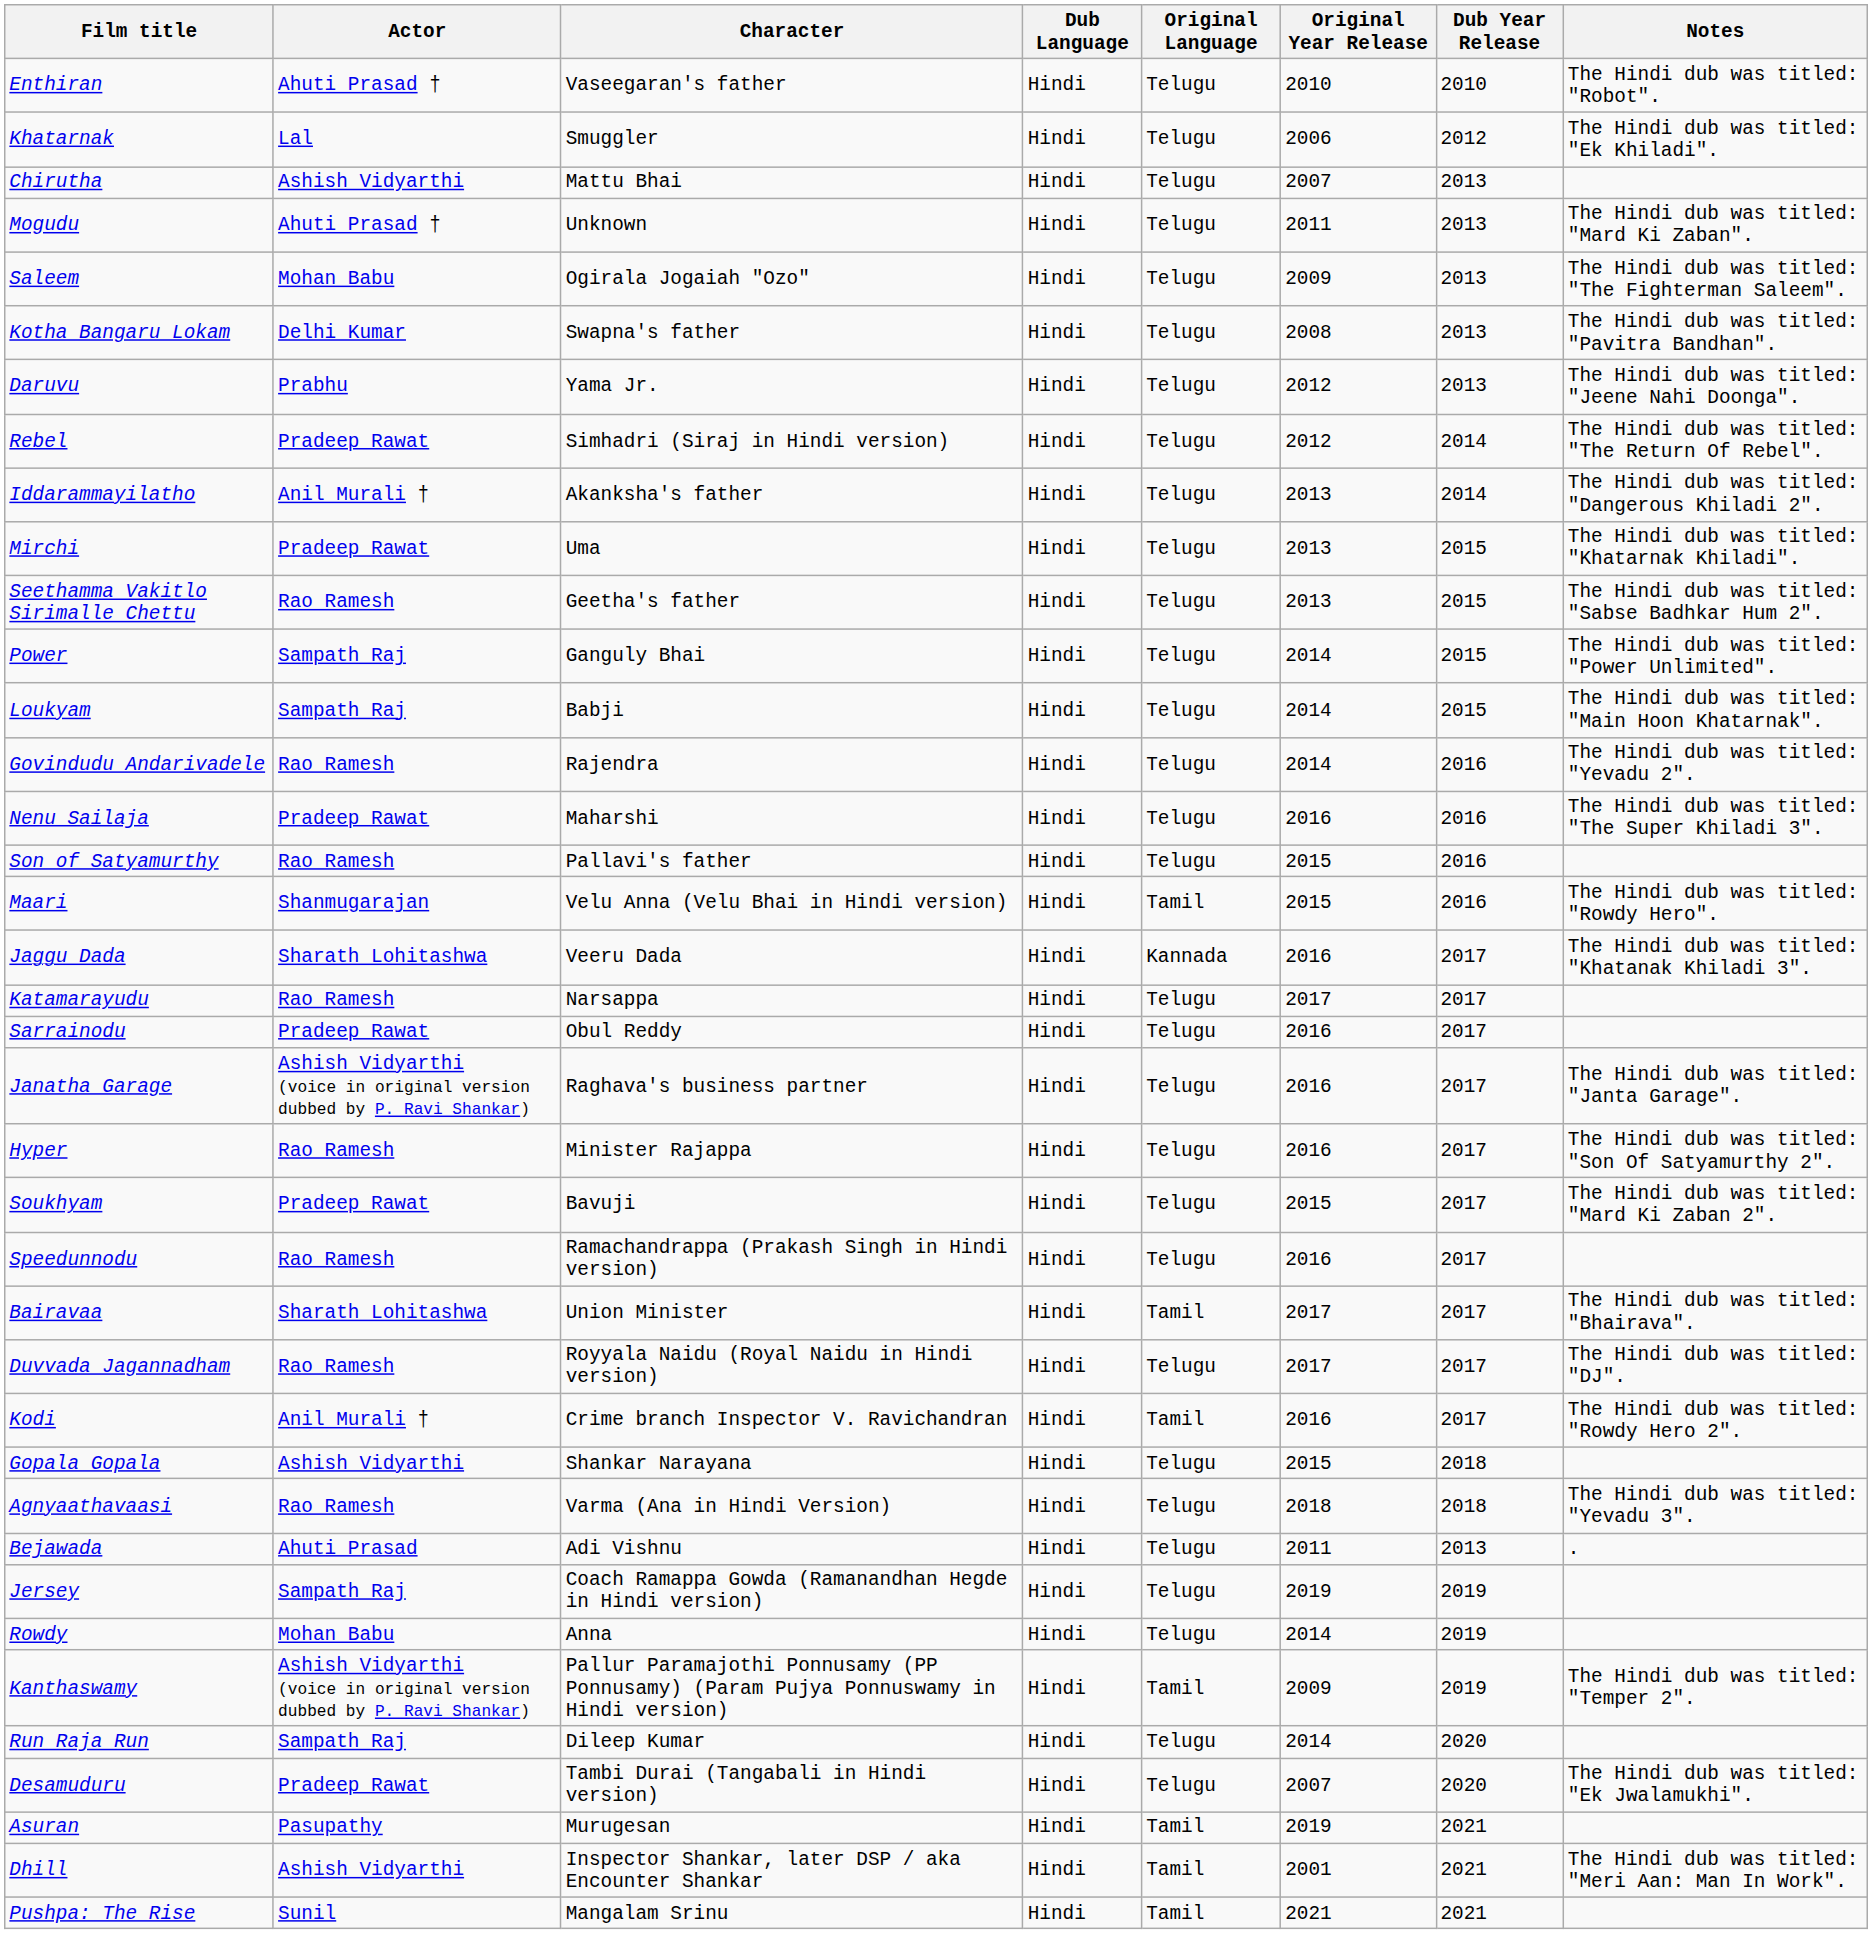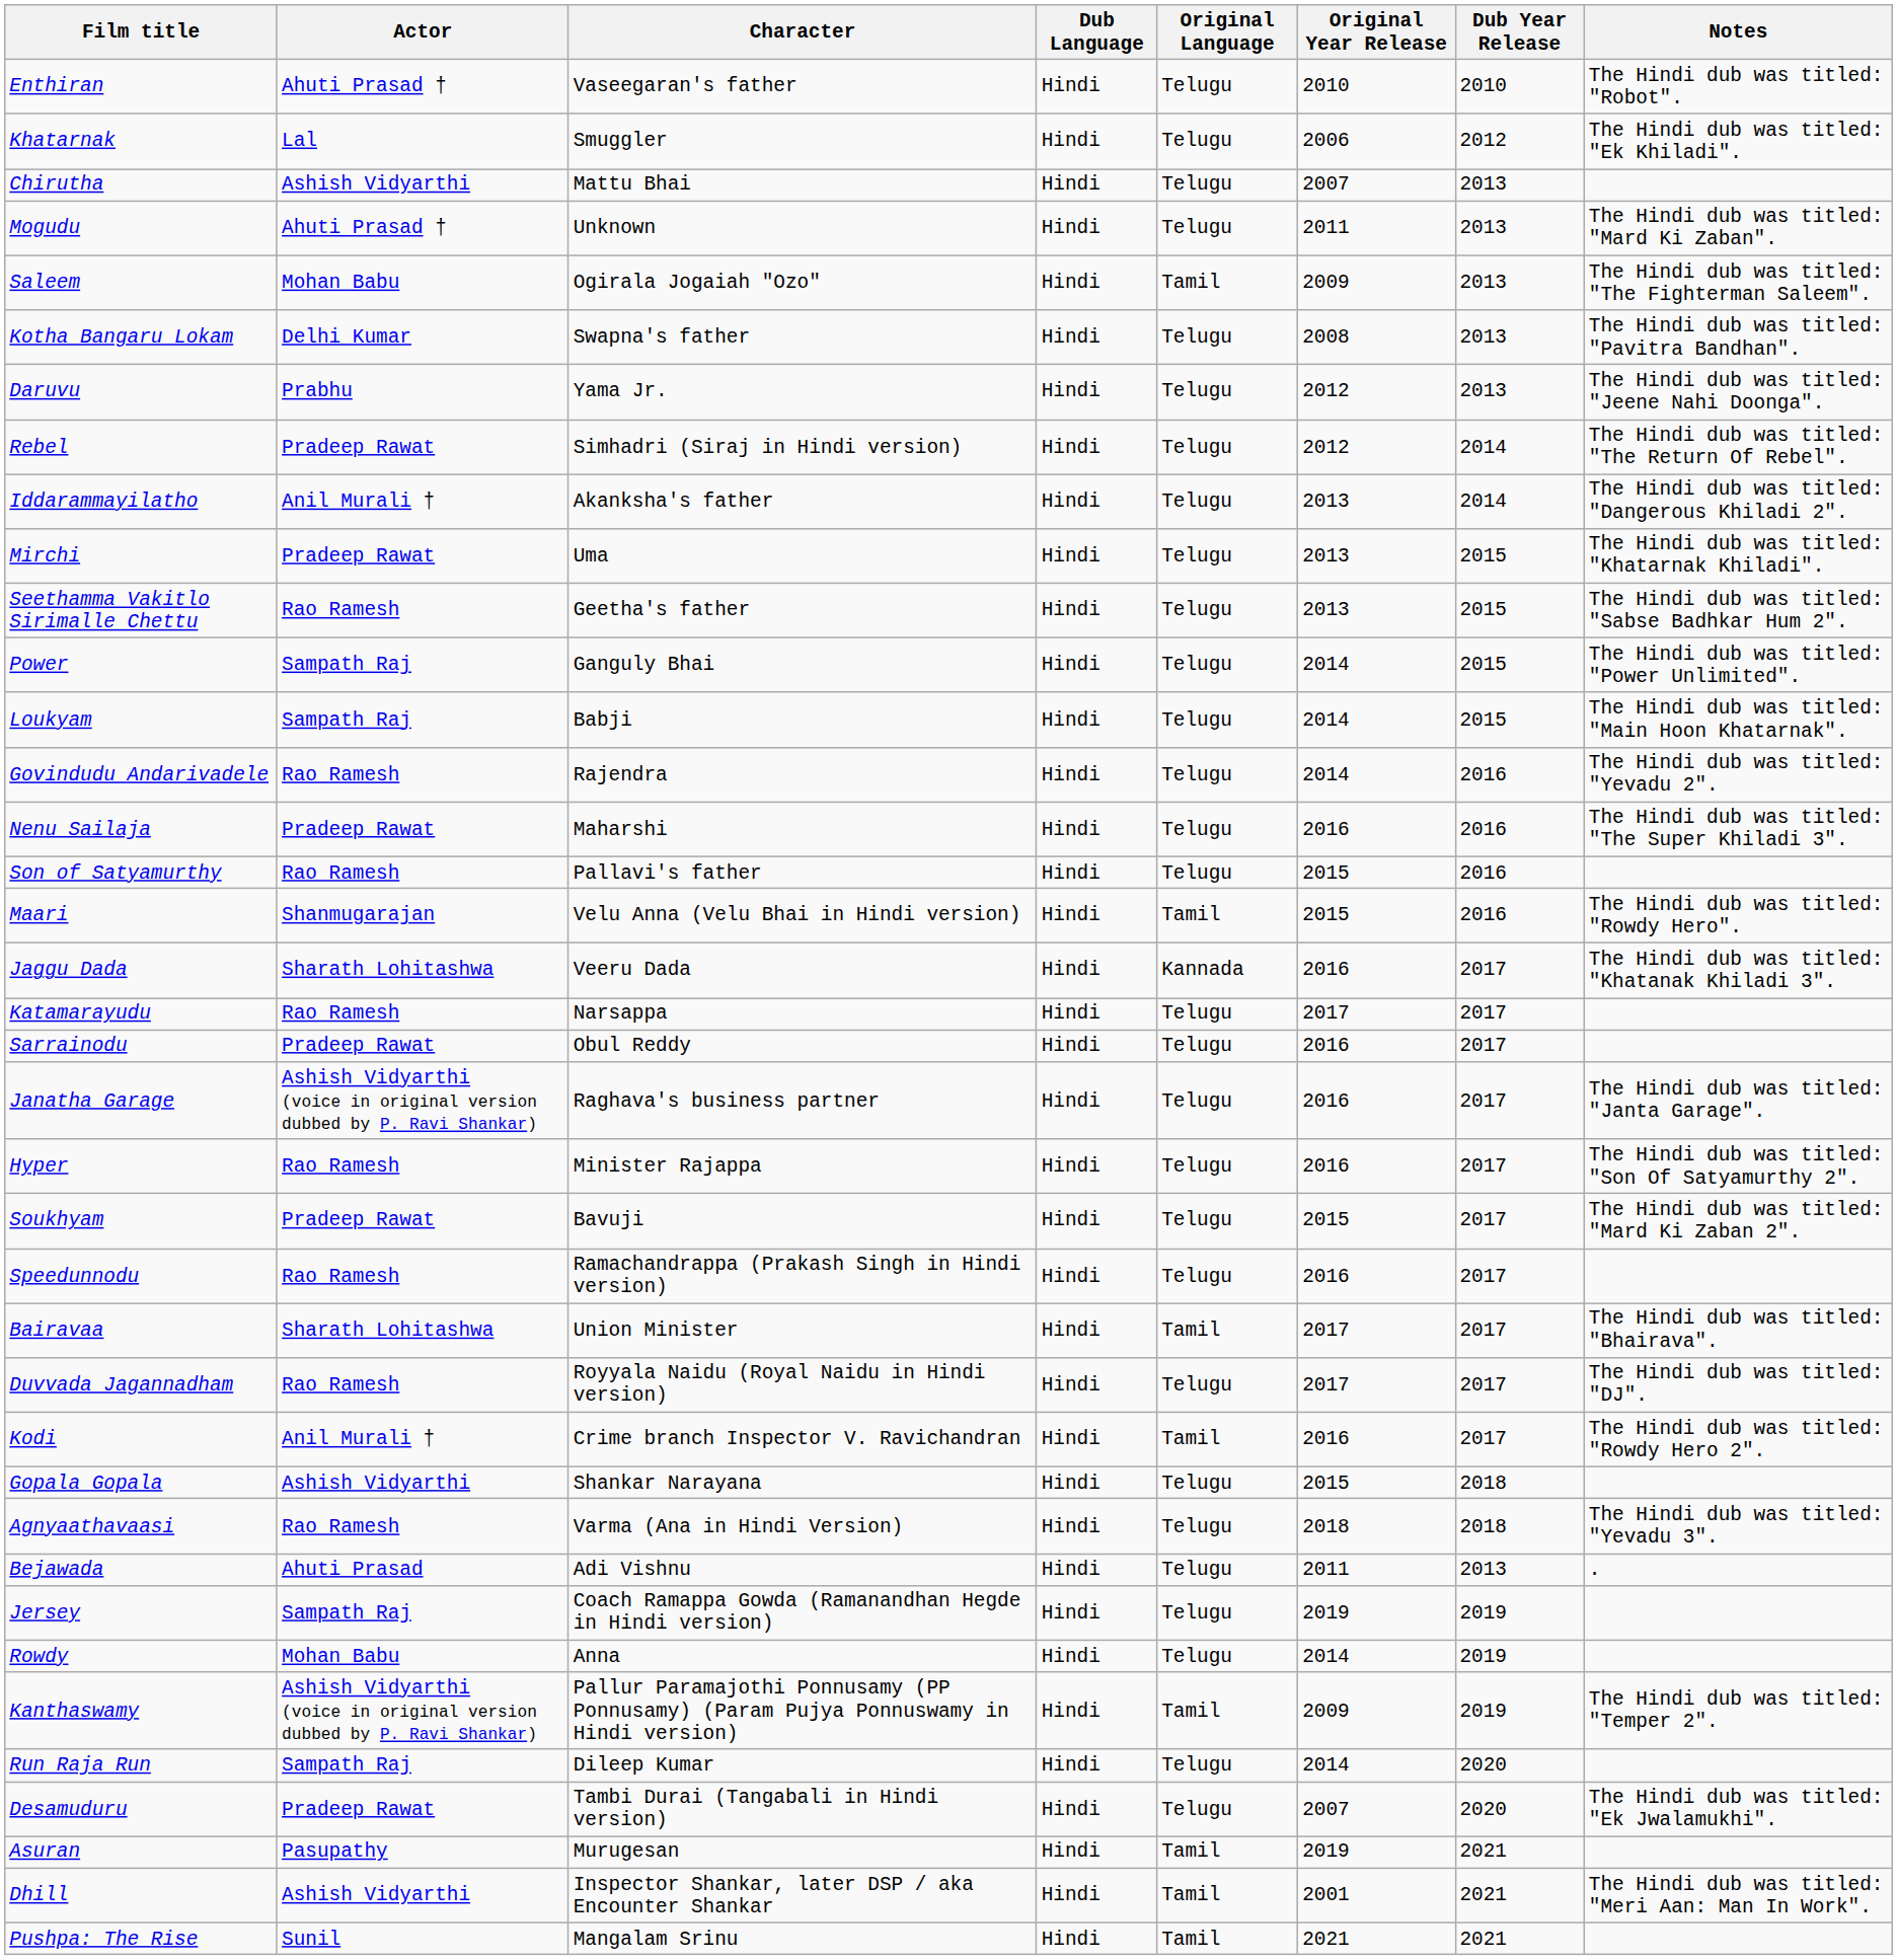Saleem | Original Language: Telugu -> Tamil
